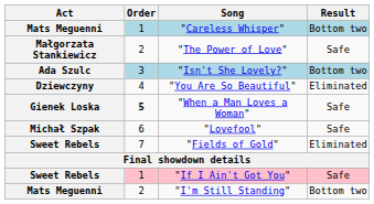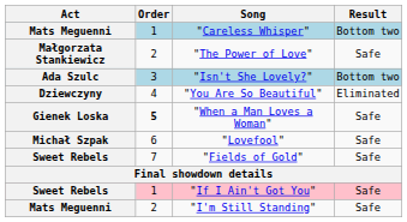"Fields of Gold" | Result: Eliminated -> Safe
"I'm Still Standing" | Result: Bottom two -> Safe
